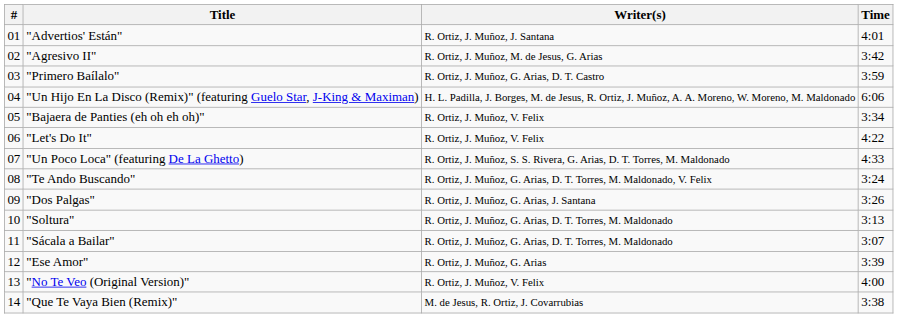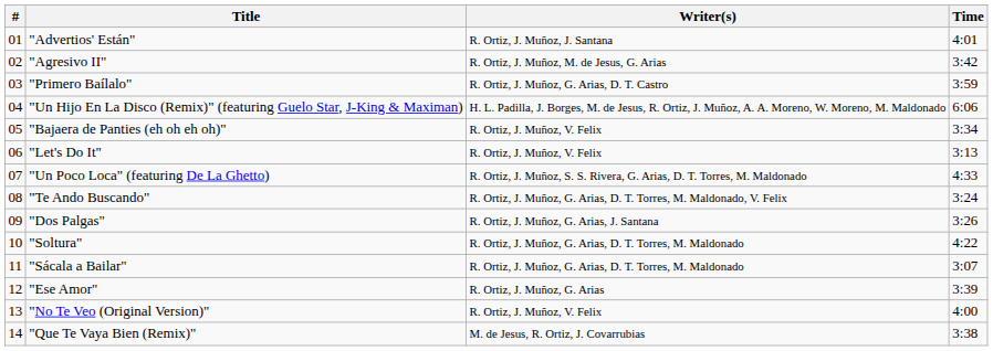"Let's Do It" | Time: 4:22 -> 3:13
"Soltura" | Time: 3:13 -> 4:22
